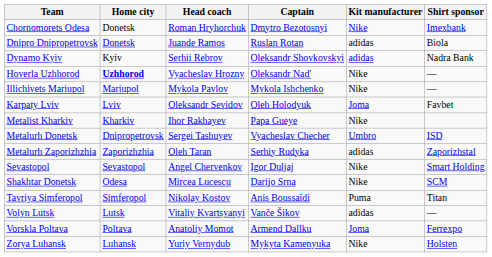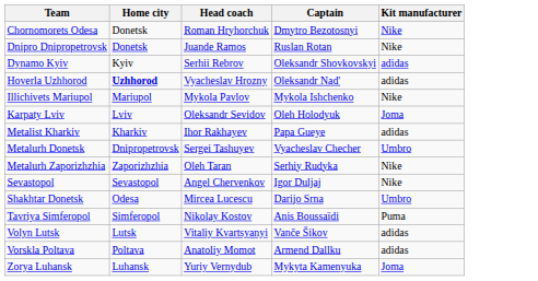- column: Shirt sponsor | Imexbank | Biola | Nadra Bank | — | — | Favbet | ISD | Zaporizhstal | Smart Holding | SCM | Titan | — | Ferrexpo | Holsten
Dnipro Dnipropetrovsk | Kit manufacturer: adidas -> Nike
Hoverla Uzhhorod | Kit manufacturer: Nike -> adidas
Metalist Kharkiv | Kit manufacturer: Nike -> adidas
Metalurh Zaporizhzhia | Kit manufacturer: adidas -> Nike
Shakhtar Donetsk | Kit manufacturer: Nike -> Umbro
Vorskla Poltava | Kit manufacturer: Joma -> adidas
Zorya Luhansk | Kit manufacturer: Nike -> Joma
